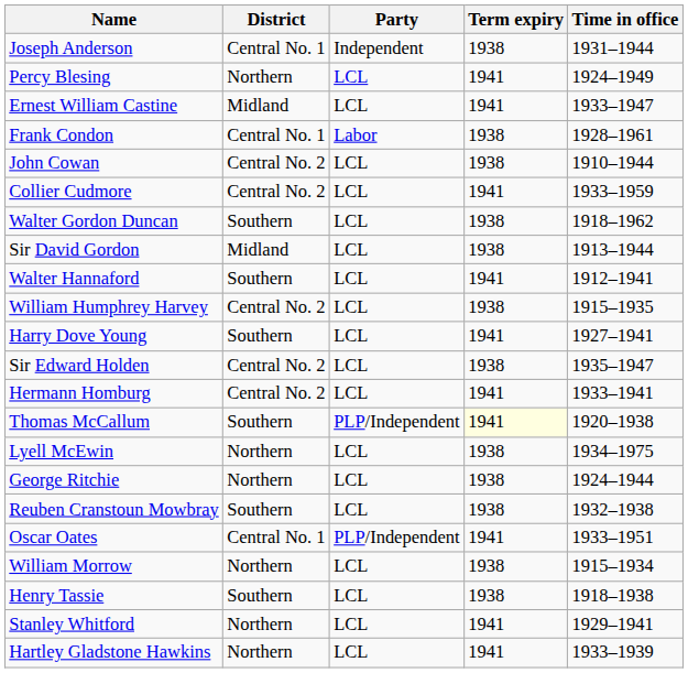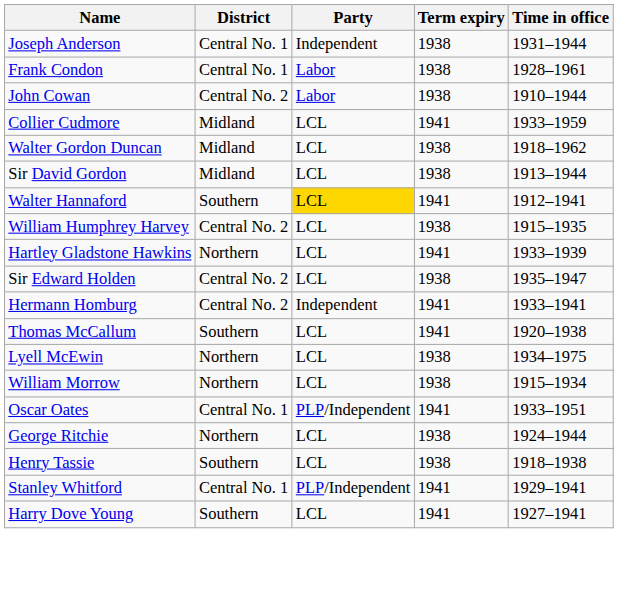- row: Percy Blesing | Northern | LCL | 1941 | 1924–1949
- row: Ernest William Castine | Midland | LCL | 1941 | 1933–1947
John Cowan | Party: LCL -> Labor
Collier Cudmore | District: Central No. 2 -> Midland
Walter Gordon Duncan | District: Southern -> Midland
Walter Hannaford | Party: no background -> gold background
rows swapped: Hartley Gladstone Hawkins <-> Harry Dove Young
Hermann Homburg | Party: LCL -> Independent
Thomas McCallum | Party: PLP/Independent -> LCL
Thomas McCallum | Term expiry: lightyellow background -> no background
rows swapped: William Morrow <-> George Ritchie
- row: Reuben Cranstoun Mowbray | Southern | LCL | 1938 | 1932–1938
Stanley Whitford | District: Northern -> Central No. 1
Stanley Whitford | Party: LCL -> PLP/Independent
